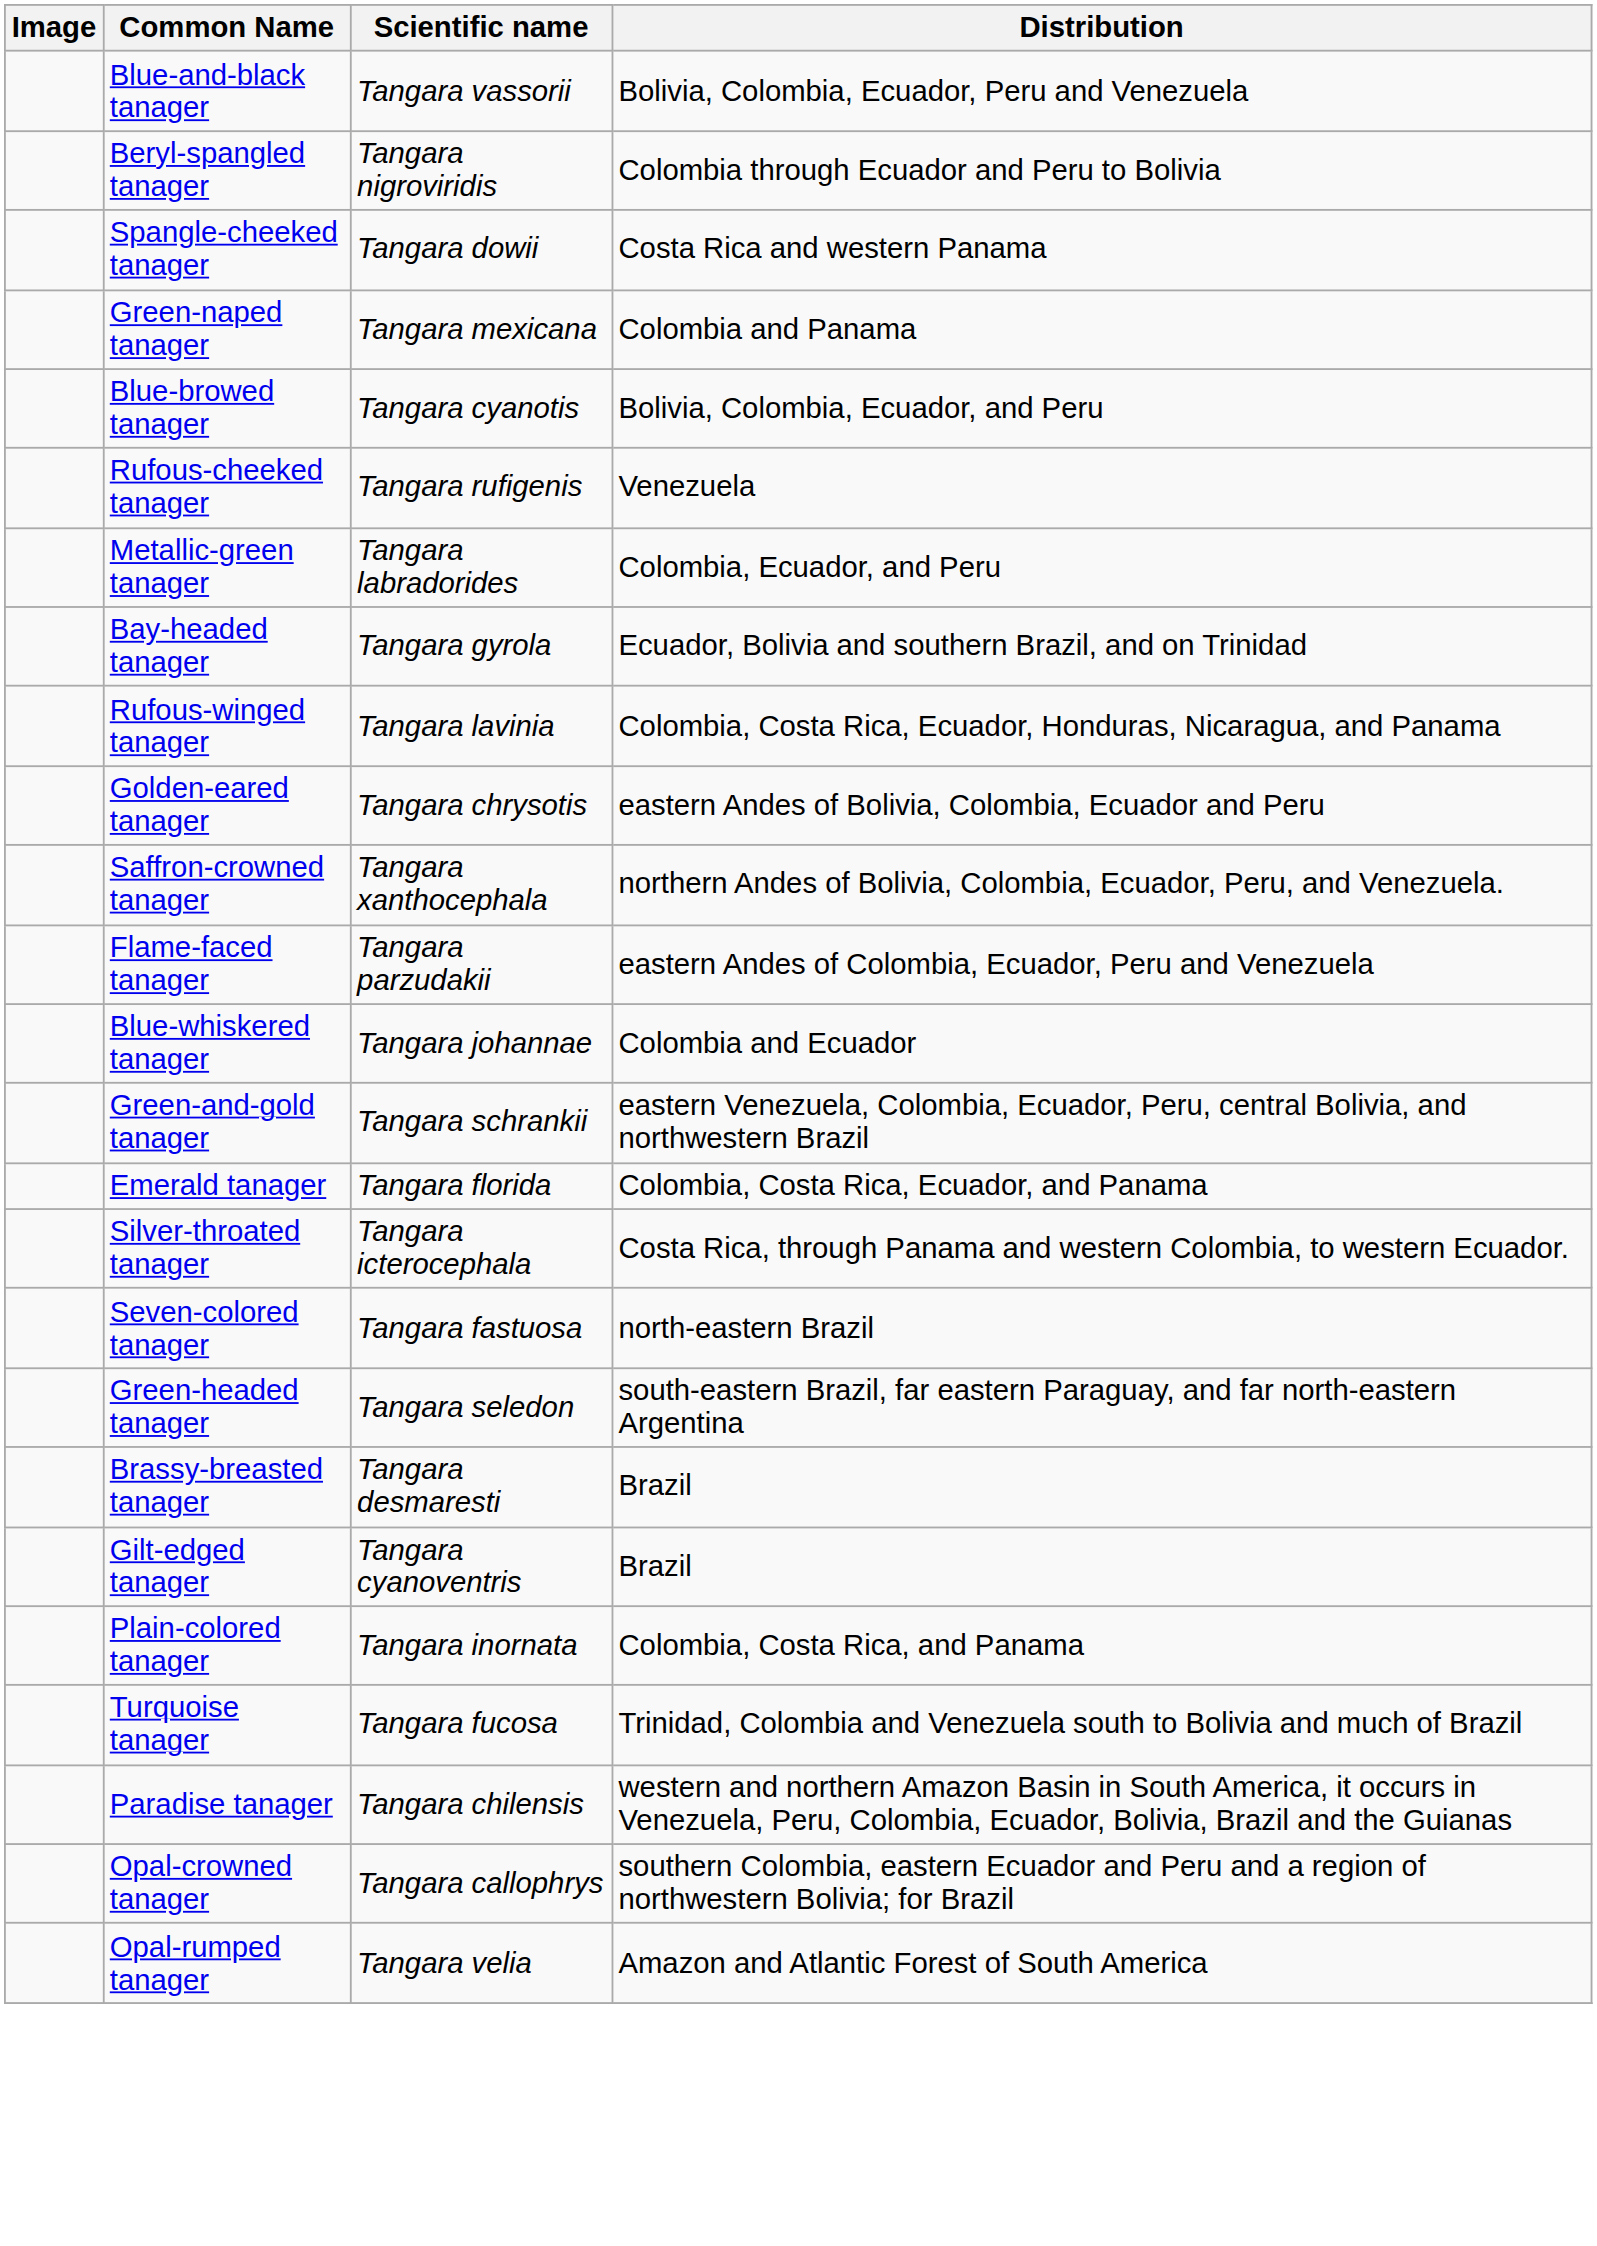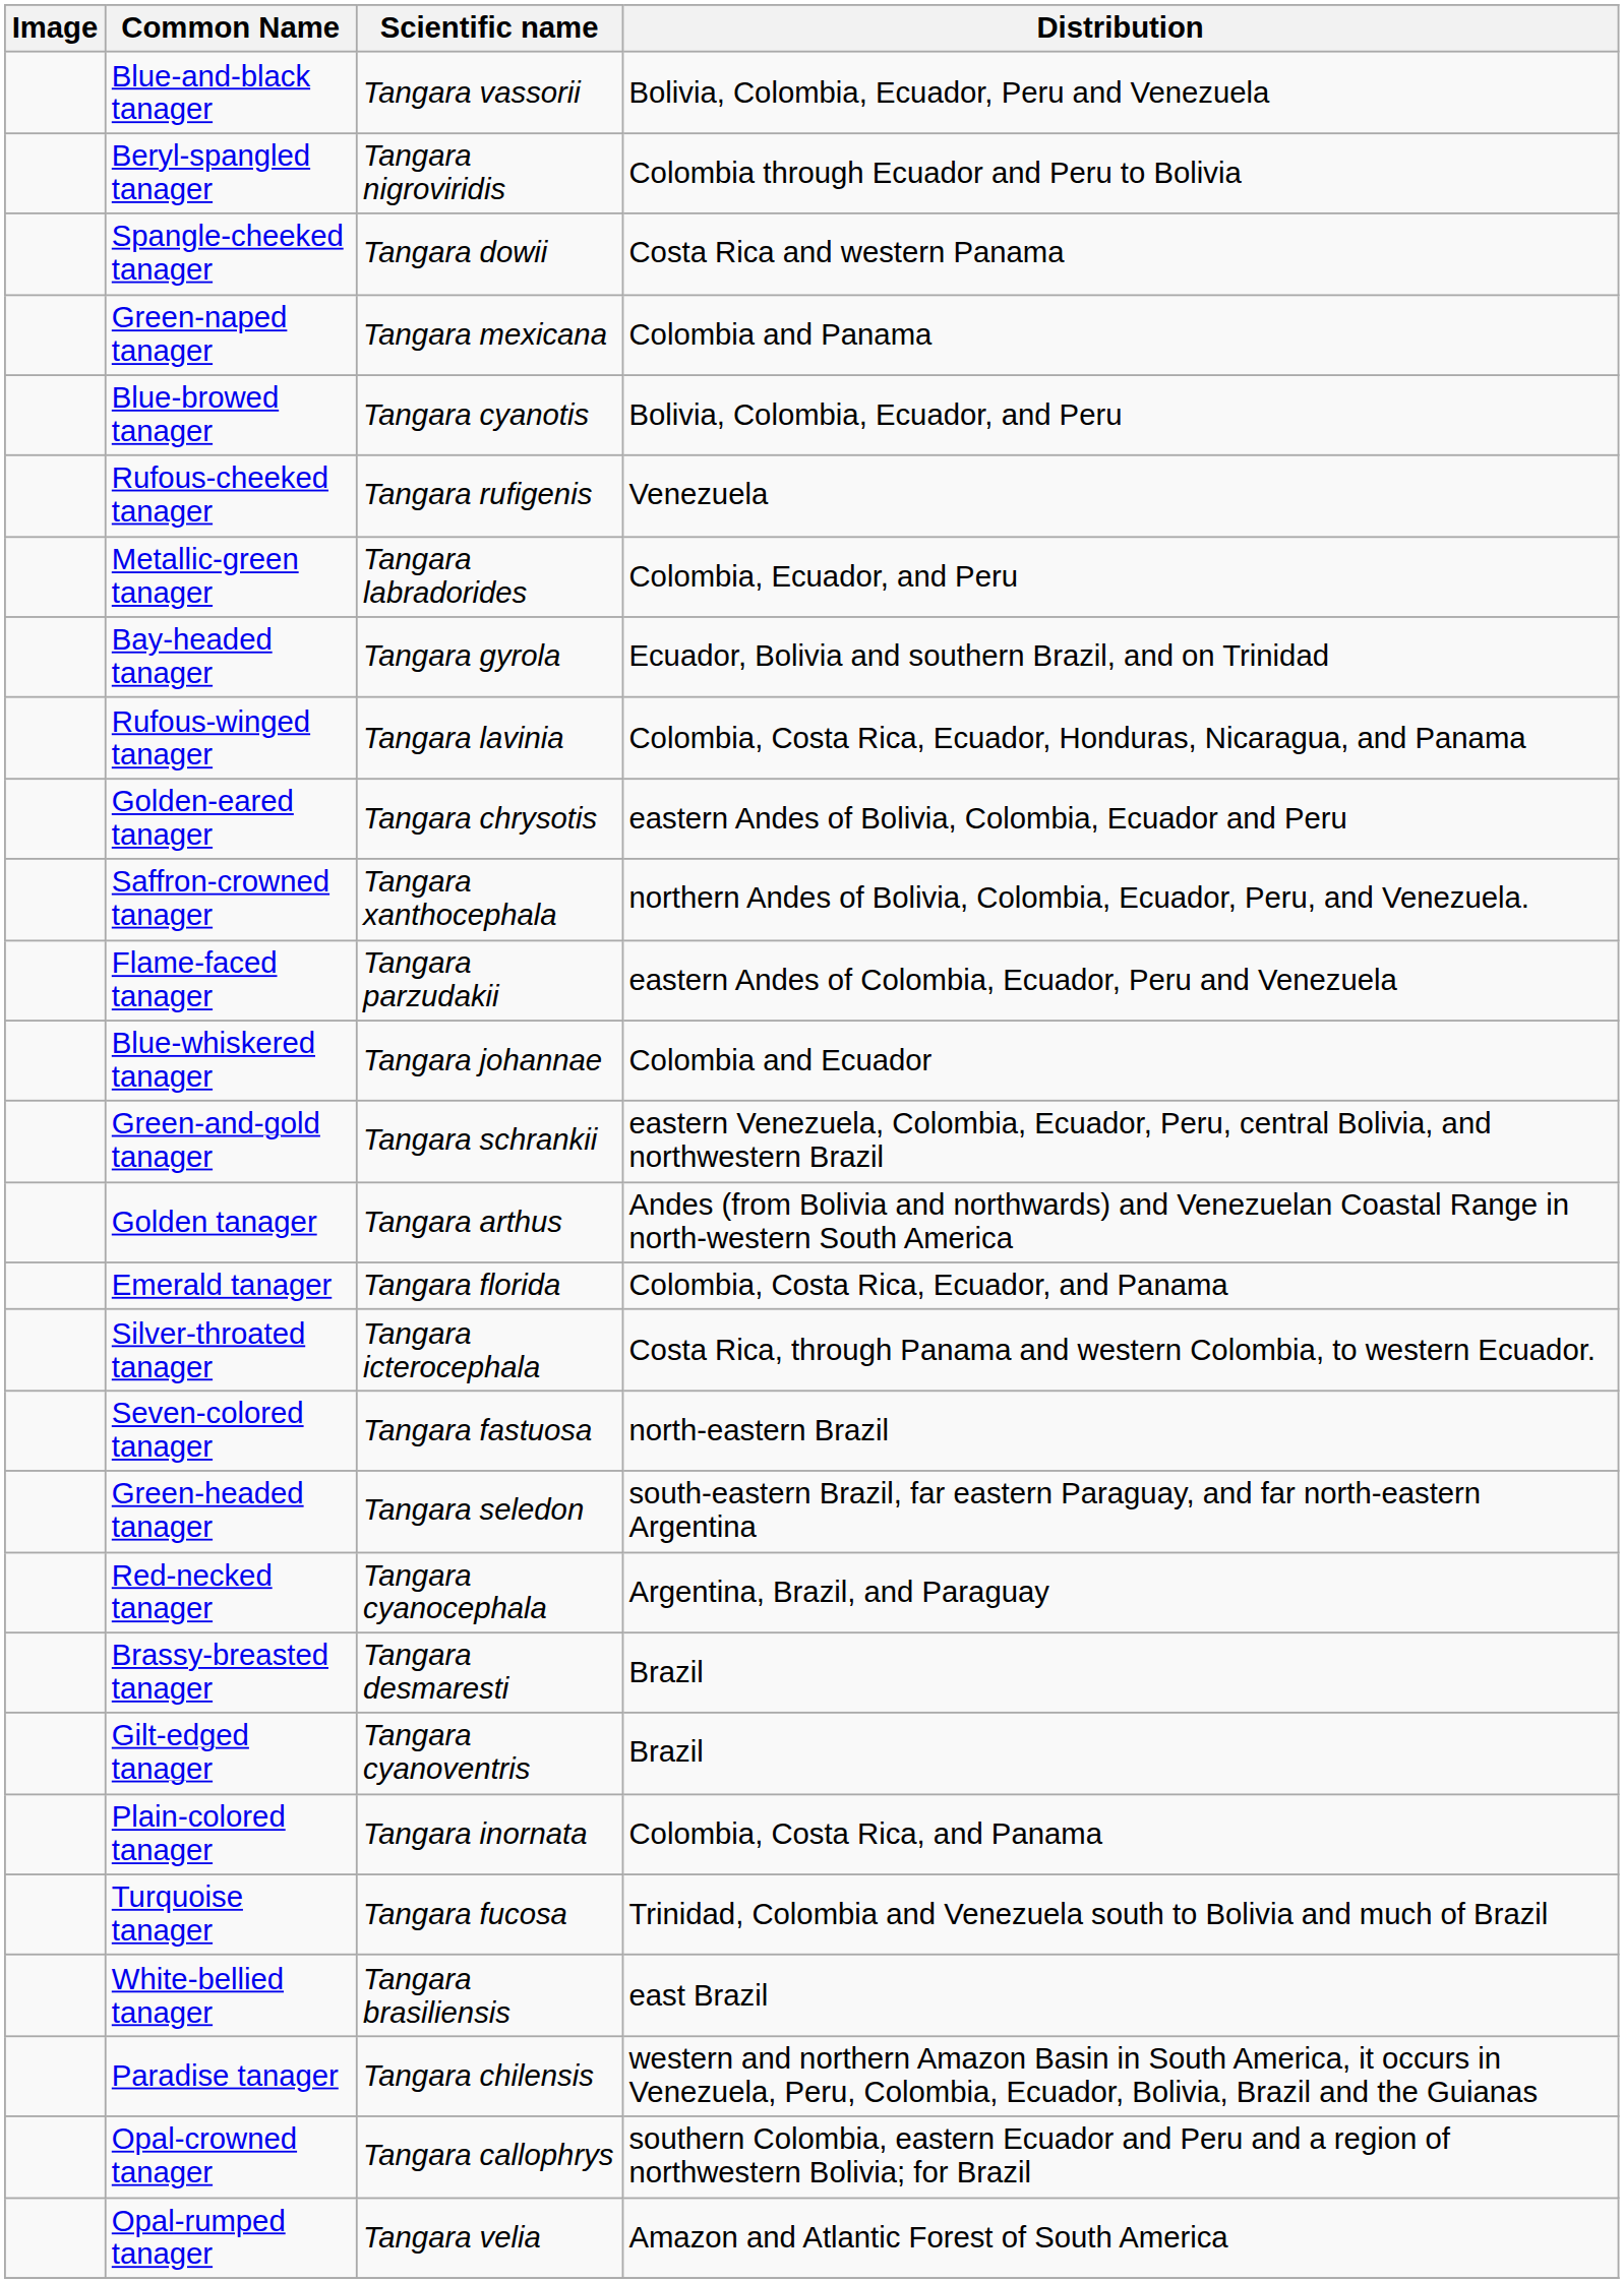+ row: Golden tanager | Tangara arthus | Andes (from Bolivia and northwards) and Venezuelan Coastal Range in north-western South America
+ row: Red-necked tanager | Tangara cyanocephala | Argentina, Brazil, and Paraguay
+ row: White-bellied tanager | Tangara brasiliensis | east Brazil
